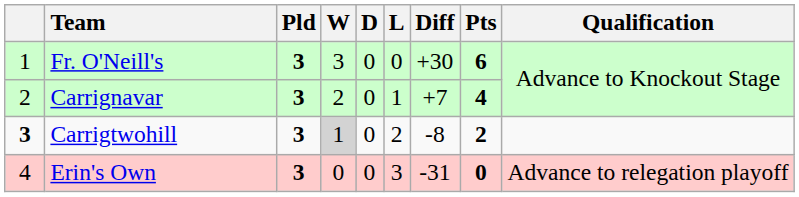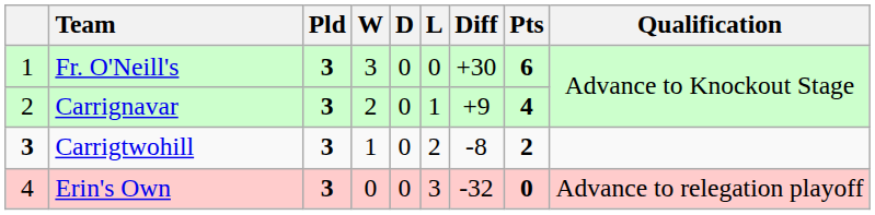Carrignavar | Diff: +7 -> +9
Carrigtwohill | W: lightgrey background -> no background
Erin's Own | Diff: -31 -> -32
